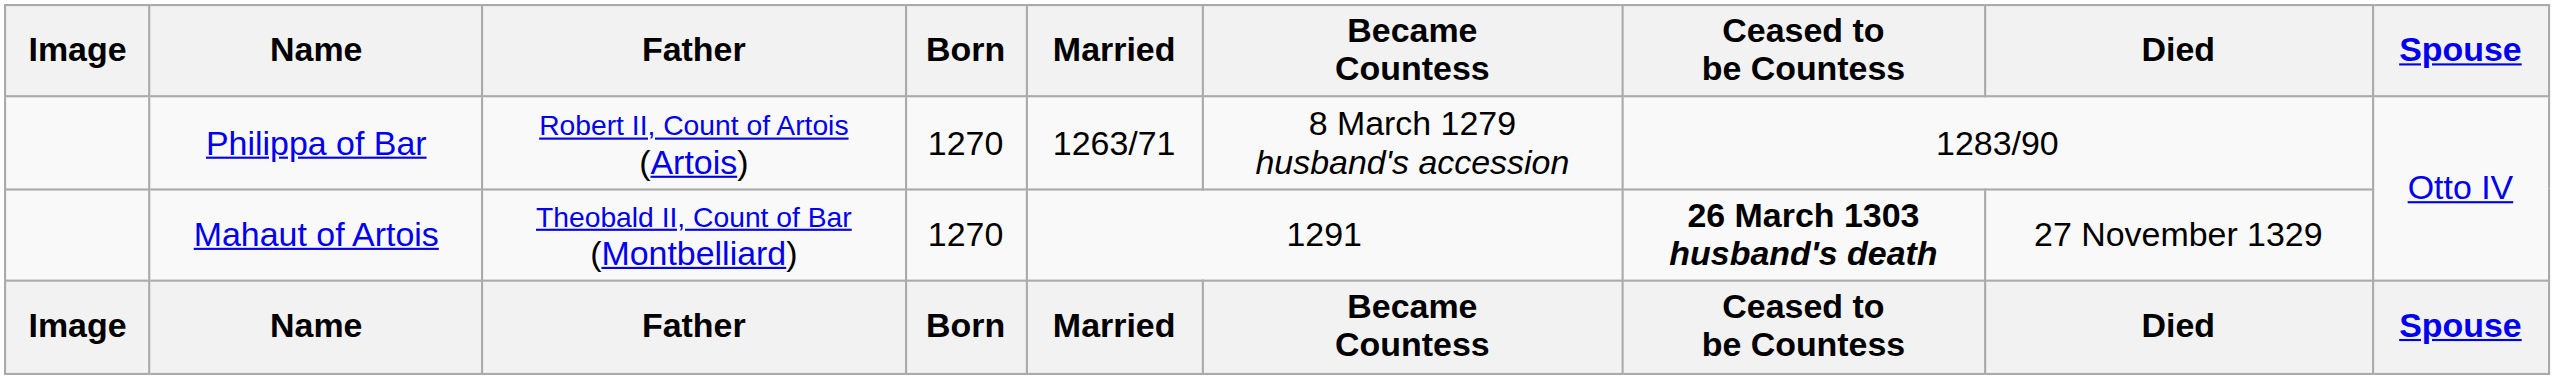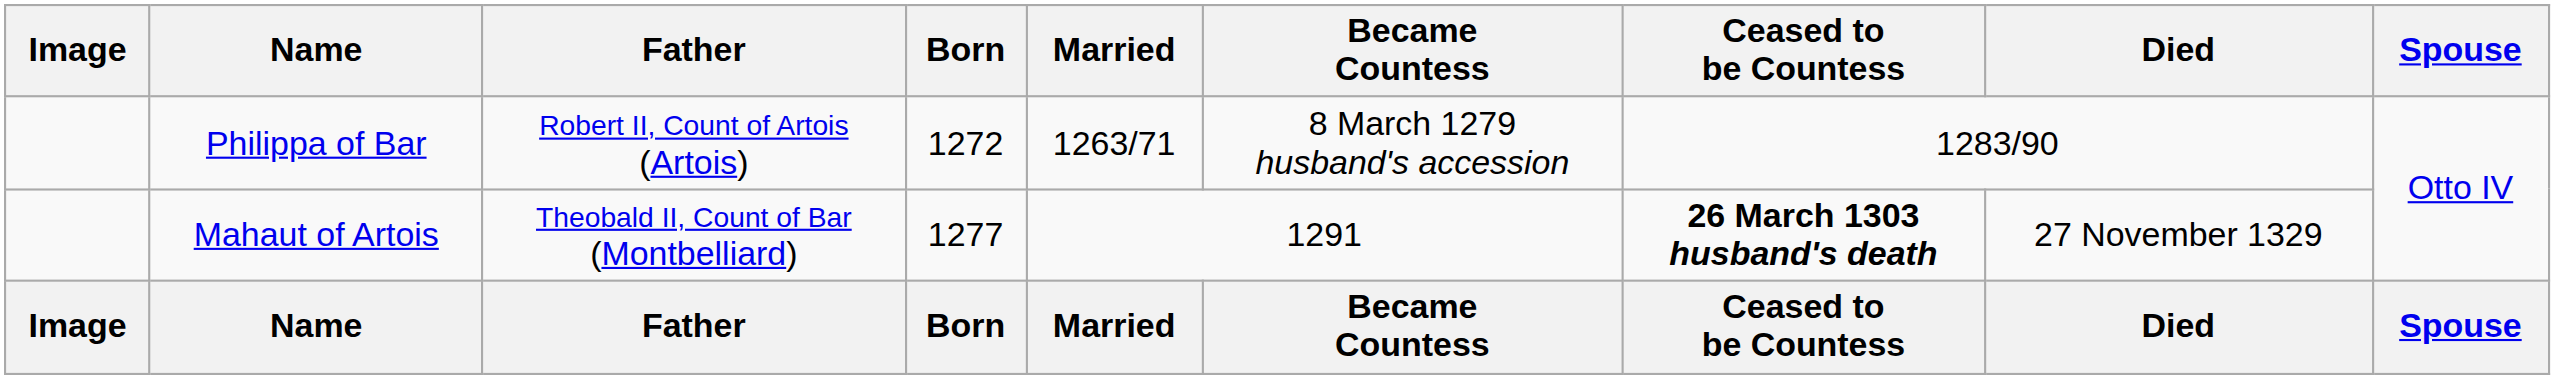Philippa of Bar | Born: 1270 -> 1272
Mahaut of Artois | Born: 1270 -> 1277
